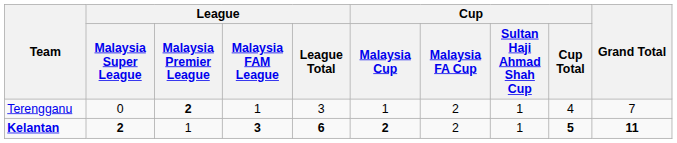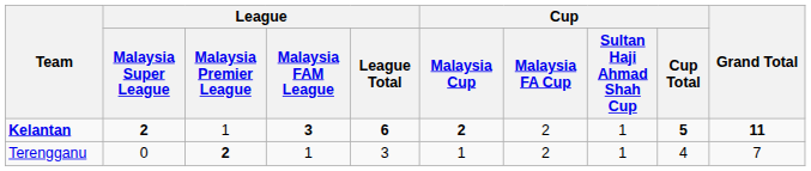rows swapped: Kelantan <-> Terengganu
